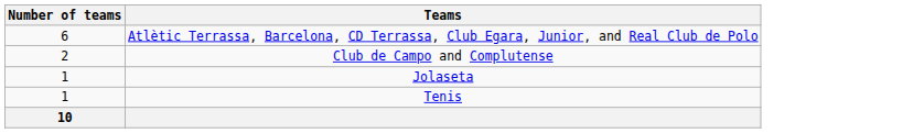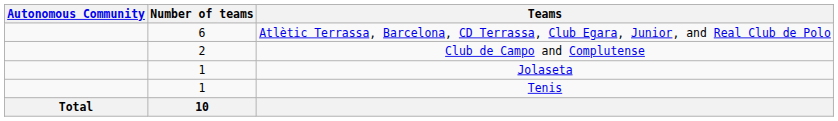+ column: Autonomous Community | Total
